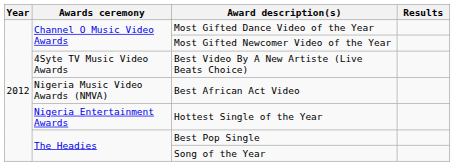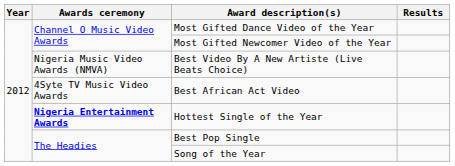Best Video By A New Artiste (Live Beats Choice) | Awards ceremony: 4Syte TV Music Video Awards -> Nigeria Music Video Awards (NMVA)
Best African Act Video | Awards ceremony: Nigeria Music Video Awards (NMVA) -> 4Syte TV Music Video Awards
Hottest Single of the Year | Awards ceremony: normal -> bold
